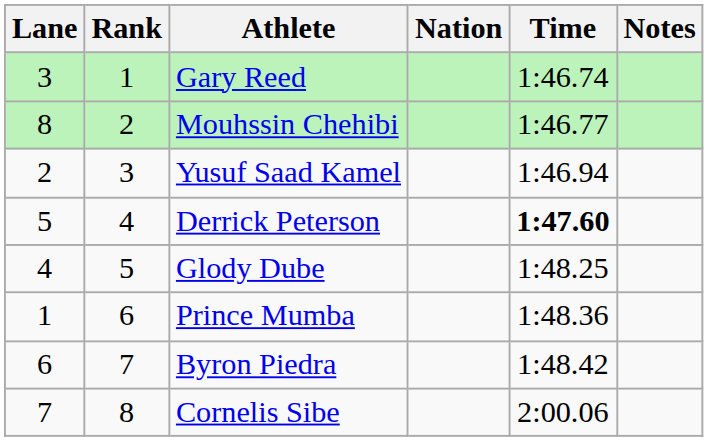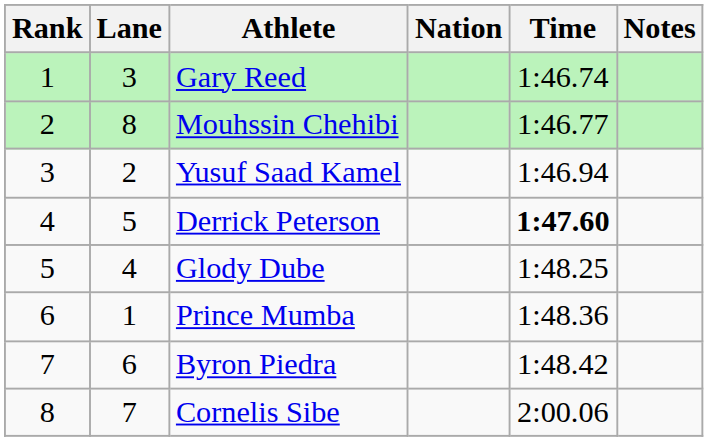columns swapped: Rank <-> Lane
